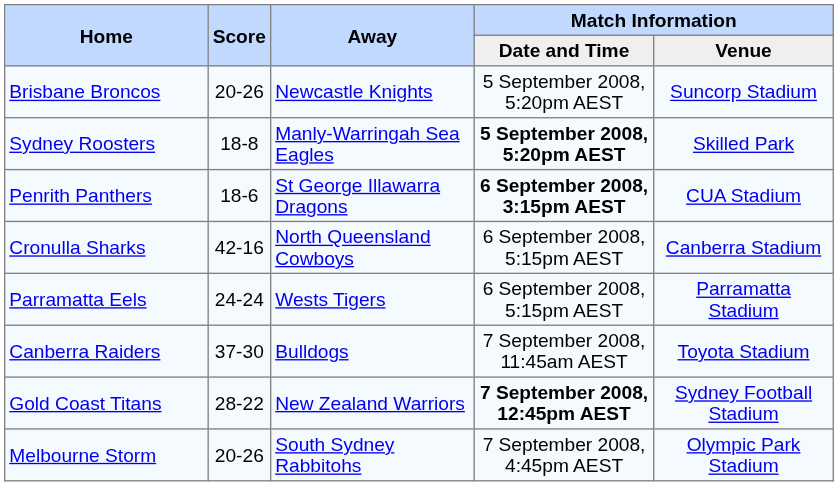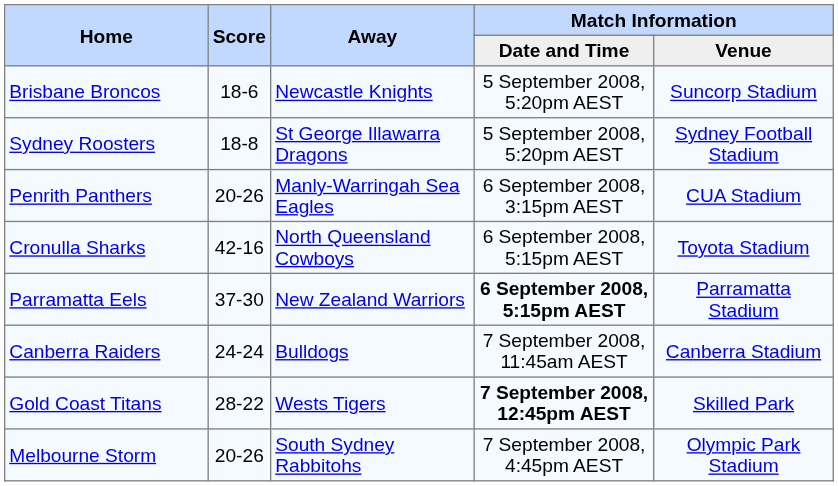Brisbane Broncos | Score: 20-26 -> 18-6
Sydney Roosters | Away: Manly-Warringah Sea Eagles -> St George Illawarra Dragons
Sydney Roosters | Match Information / Date and Time: bold -> normal
Sydney Roosters | Match Information / Venue: Skilled Park -> Sydney Football Stadium
Penrith Panthers | Score: 18-6 -> 20-26
Penrith Panthers | Away: St George Illawarra Dragons -> Manly-Warringah Sea Eagles
Penrith Panthers | Match Information / Date and Time: bold -> normal
Cronulla Sharks | Match Information / Venue: Canberra Stadium -> Toyota Stadium
Parramatta Eels | Score: 24-24 -> 37-30
Parramatta Eels | Away: Wests Tigers -> New Zealand Warriors
Parramatta Eels | Match Information / Date and Time: normal -> bold
Canberra Raiders | Score: 37-30 -> 24-24
Canberra Raiders | Match Information / Venue: Toyota Stadium -> Canberra Stadium
Gold Coast Titans | Away: New Zealand Warriors -> Wests Tigers
Gold Coast Titans | Match Information / Venue: Sydney Football Stadium -> Skilled Park
